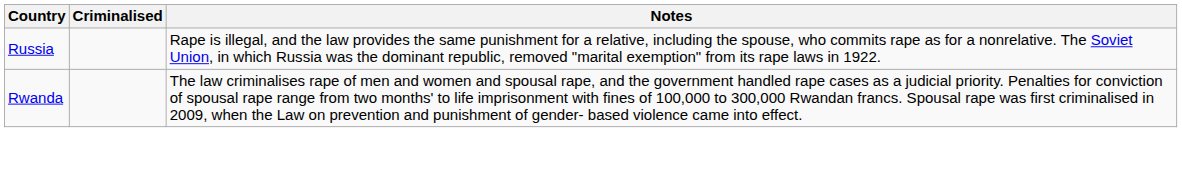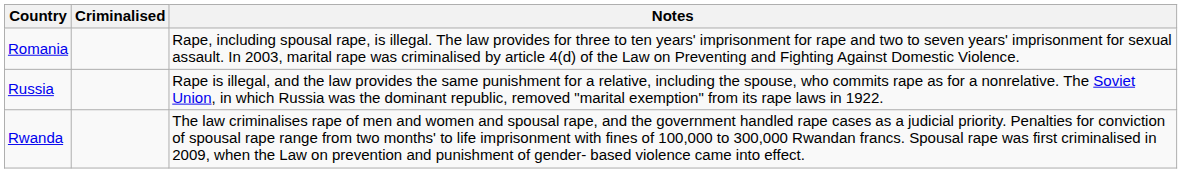+ row: Romania | Rape, including spousal rape, is illegal. The law provides for three to ten years' imprisonment for rape and two to seven years' imprisonment for sexual assault. In 2003, marital rape was criminalised by article 4(d) of the Law on Preventing and Fighting Against Domestic Violence.
